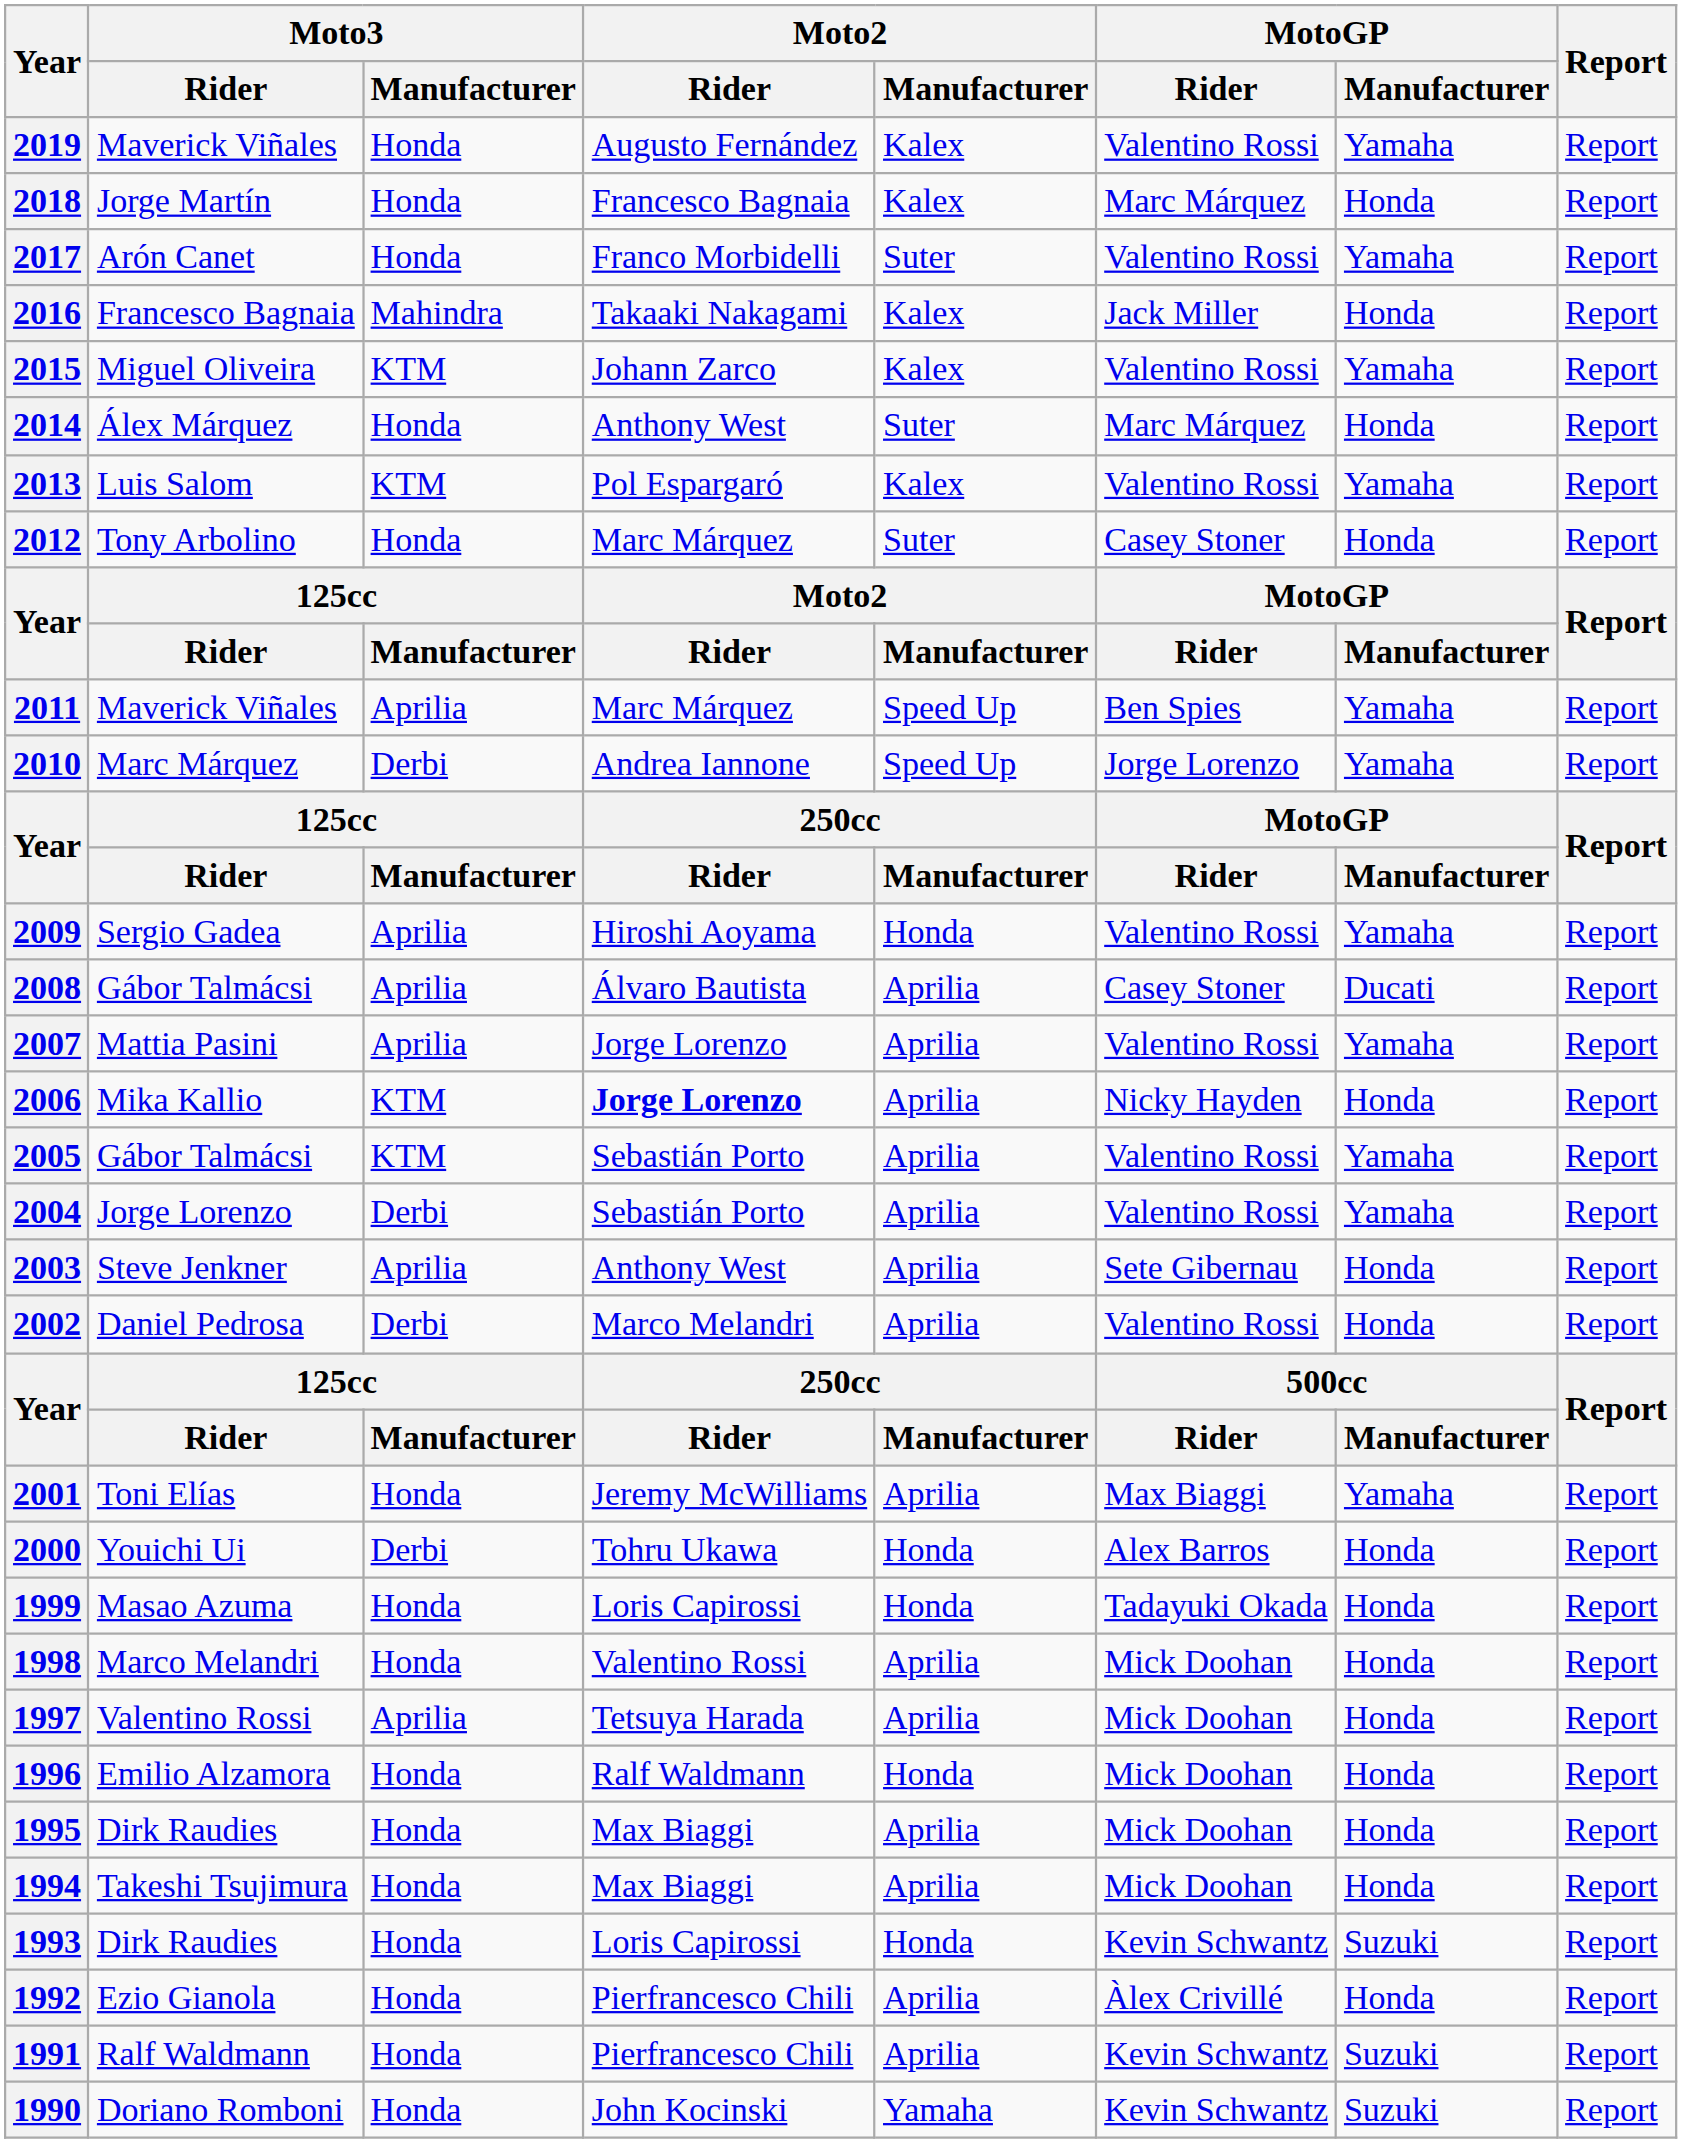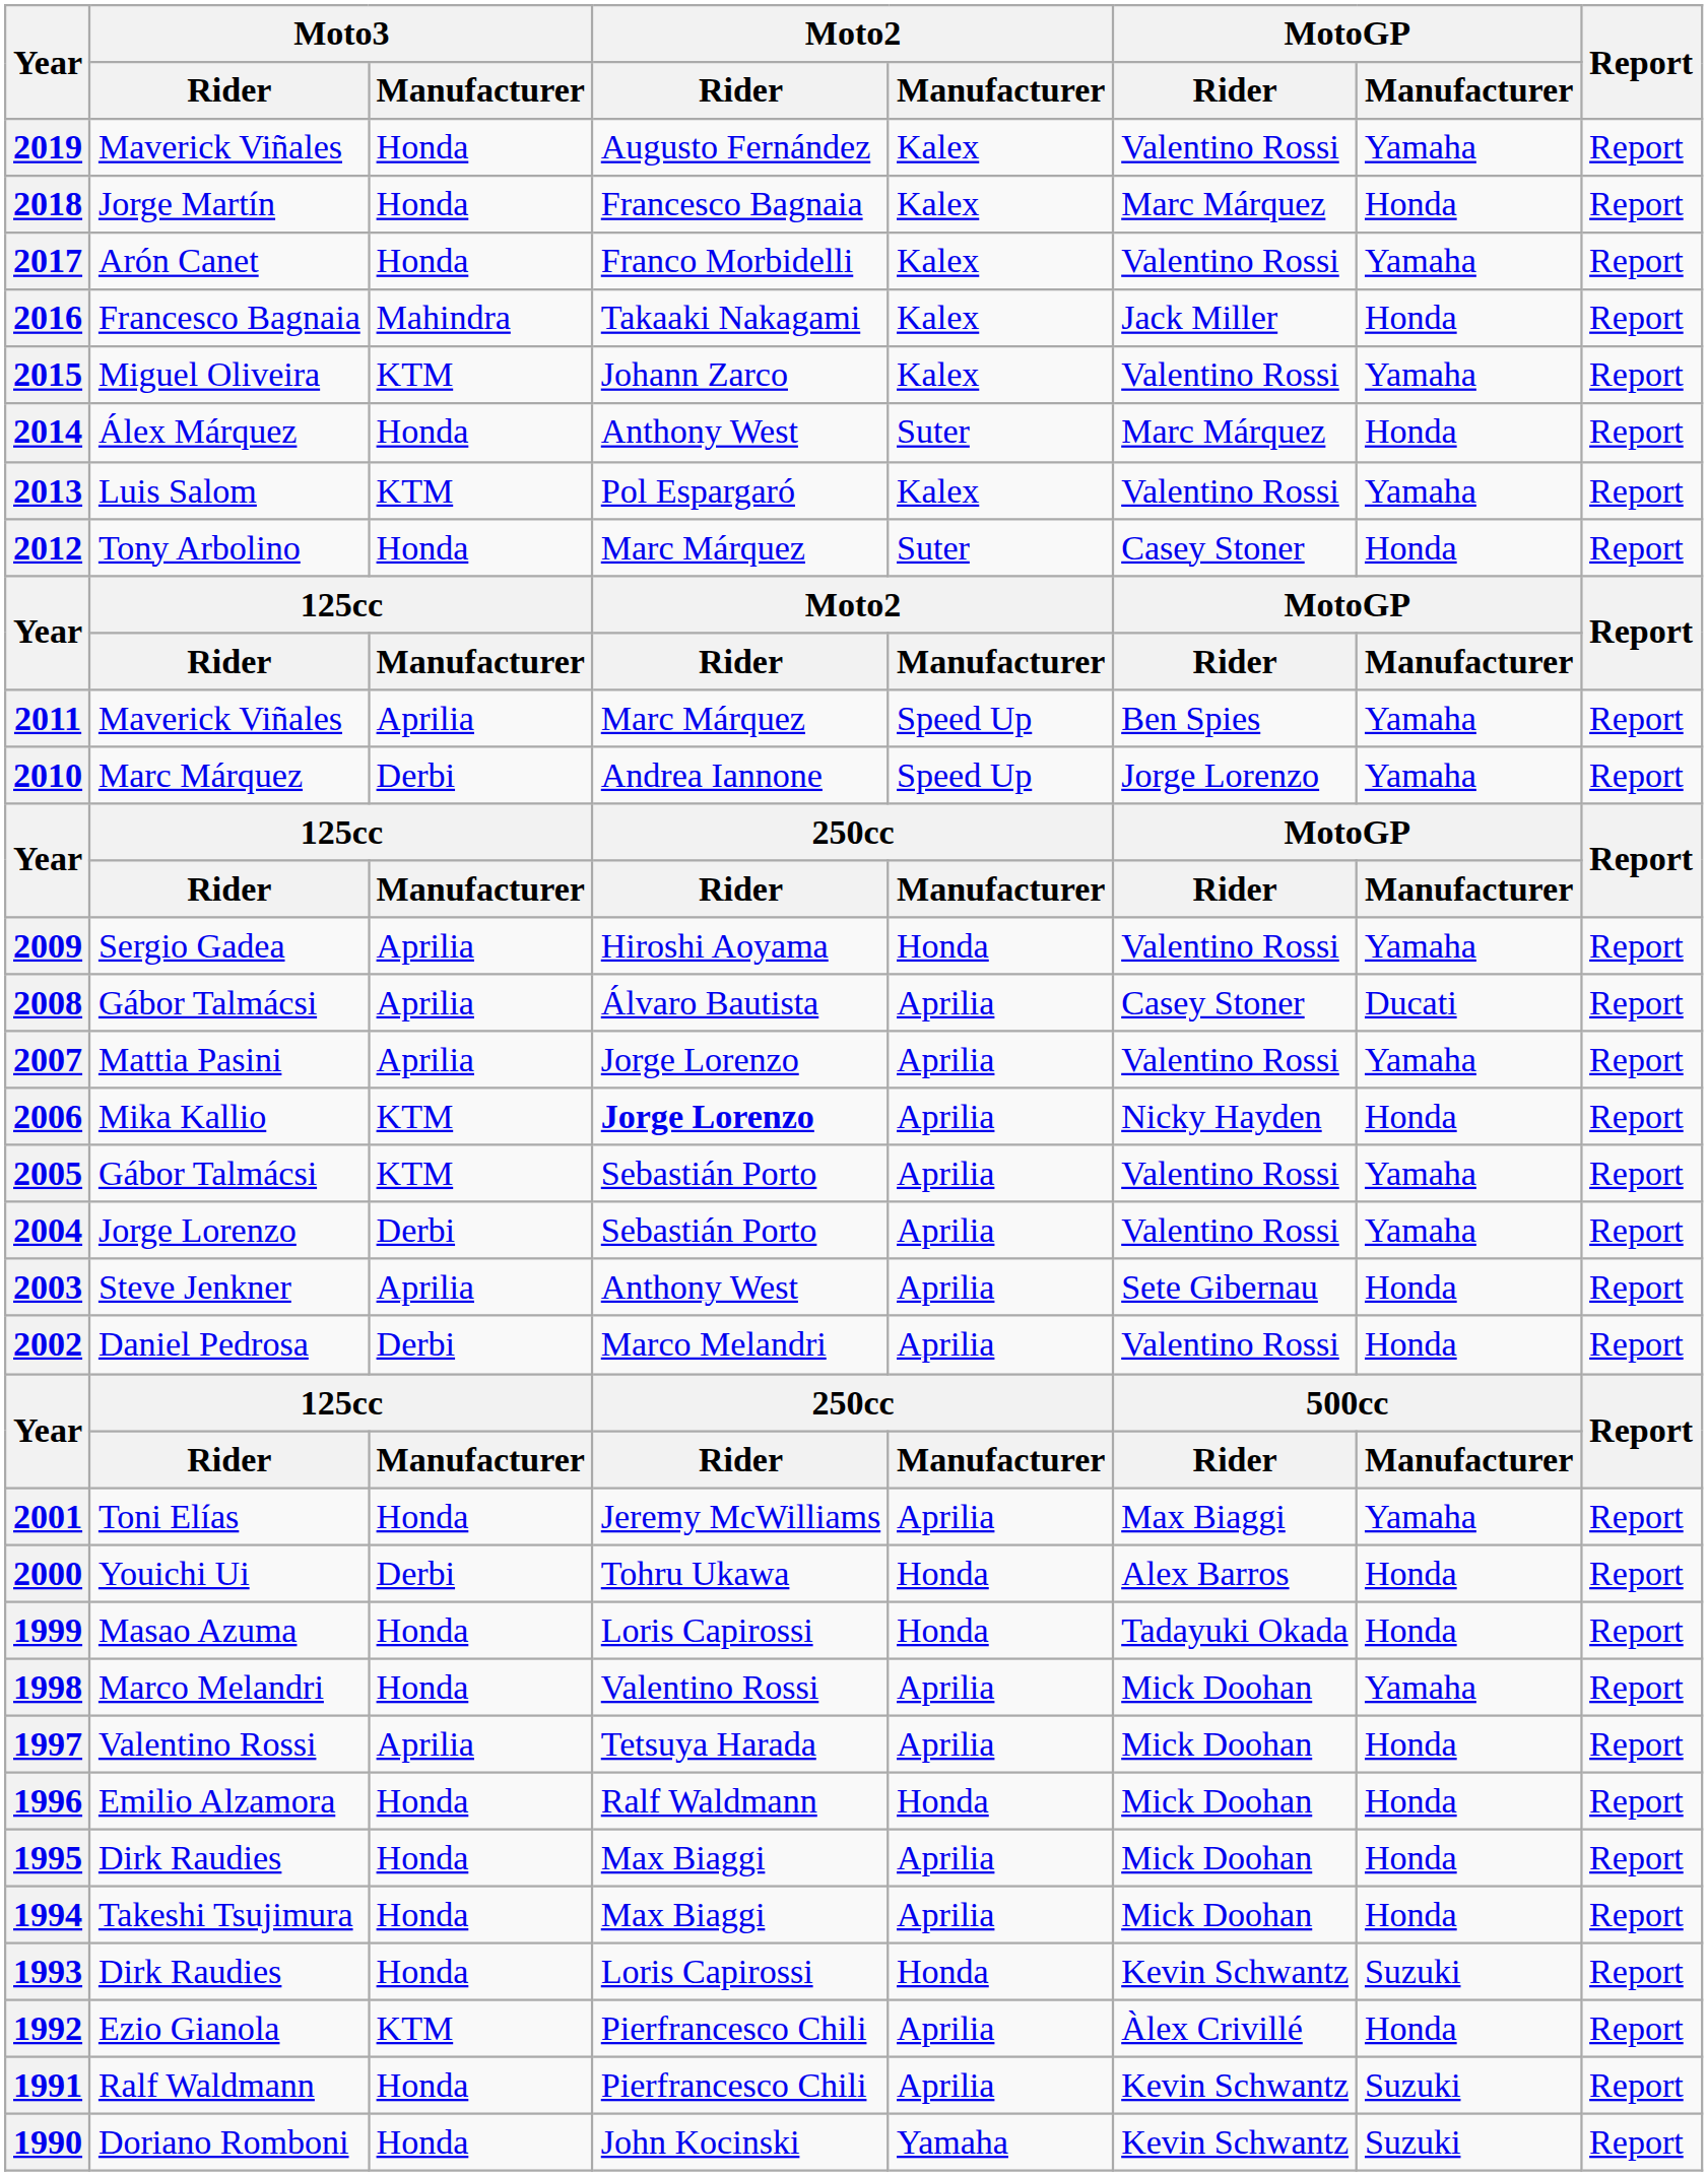2017 | Moto2 / Manufacturer: Suter -> Kalex
1998 | MotoGP / Manufacturer: Honda -> Yamaha
1992 | Moto3 / Manufacturer: Honda -> KTM
